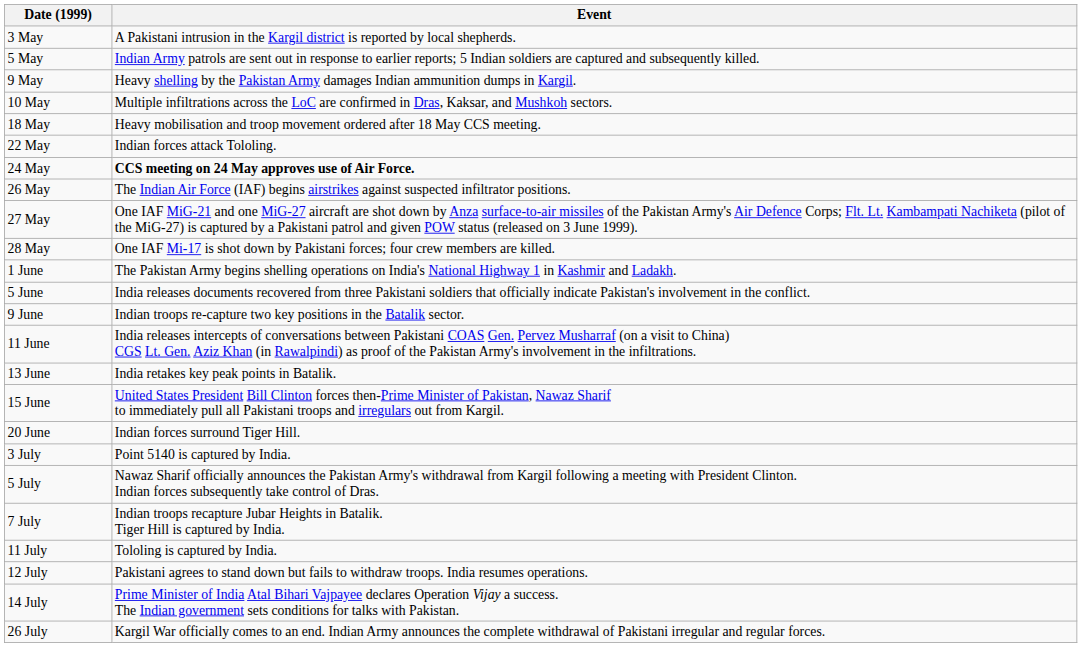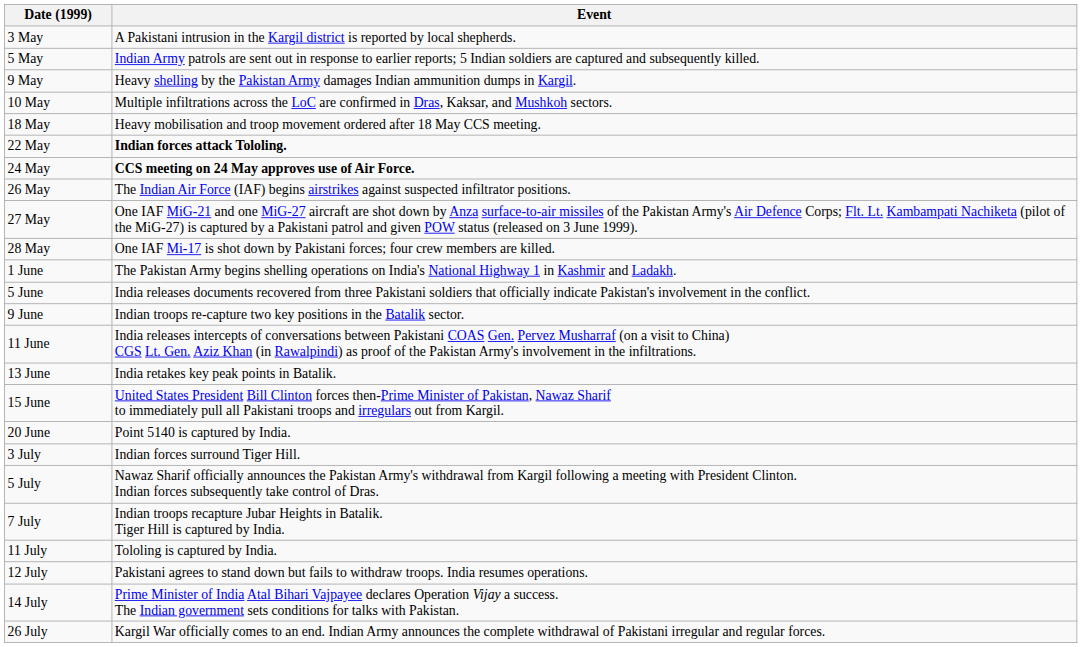22 May | Event: normal -> bold
20 June | Event: Indian forces surround Tiger Hill. -> Point 5140 is captured by India.
3 July | Event: Point 5140 is captured by India. -> Indian forces surround Tiger Hill.
